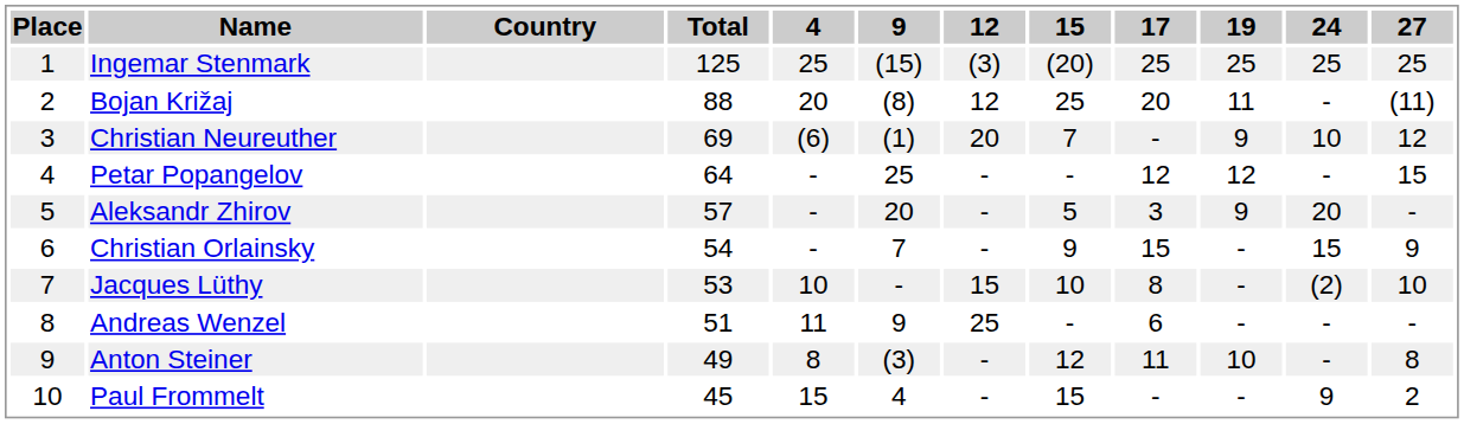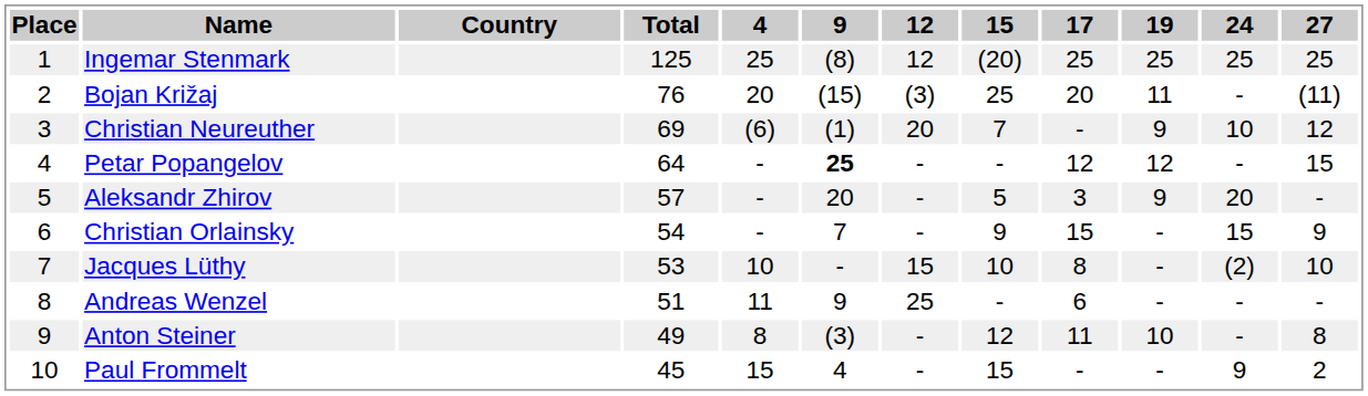Ingemar Stenmark | 9: (15) -> (8)
Ingemar Stenmark | 12: (3) -> 12
Bojan Križaj | Total: 88 -> 76
Bojan Križaj | 9: (8) -> (15)
Bojan Križaj | 12: 12 -> (3)
Petar Popangelov | 9: normal -> bold
